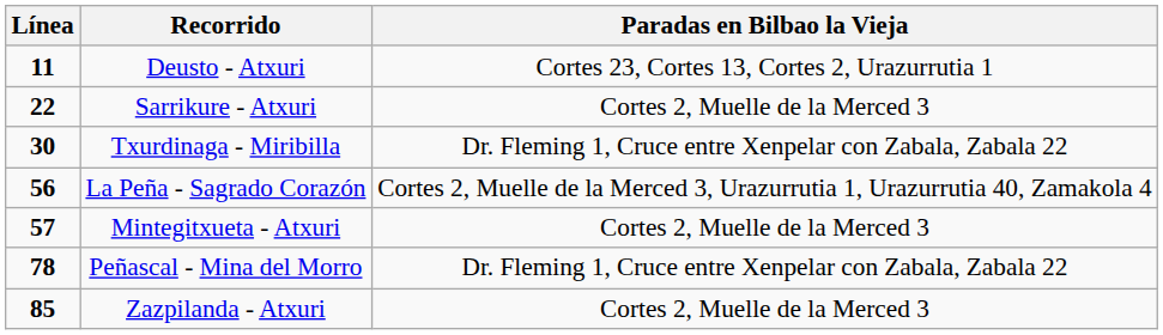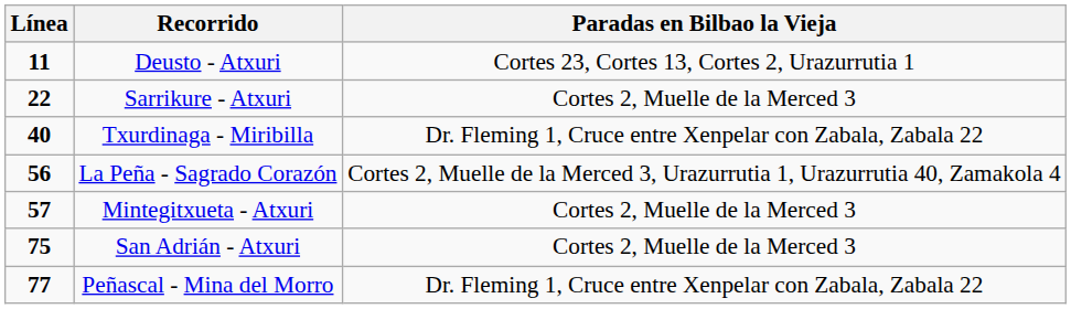Txurdinaga - Miribilla | Línea: 30 -> 40
+ row: 75 | San Adrián - Atxuri | Cortes 2, Muelle de la Merced 3
Peñascal - Mina del Morro | Línea: 78 -> 77
- row: 85 | Zazpilanda - Atxuri | Cortes 2, Muelle de la Merced 3
